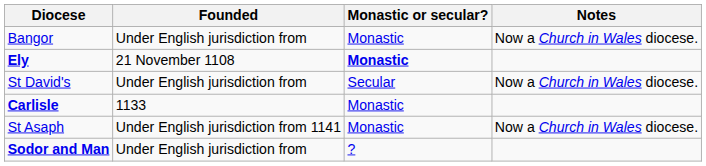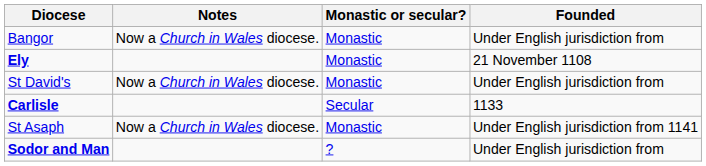columns swapped: Founded <-> Notes
Ely | Monastic or secular?: bold -> normal
St David's | Monastic or secular?: Secular -> Monastic
Carlisle | Monastic or secular?: Monastic -> Secular
